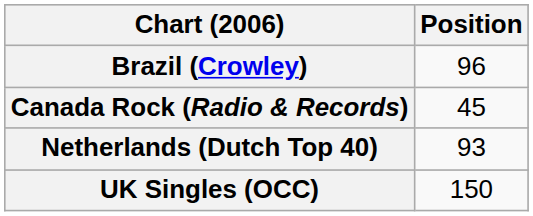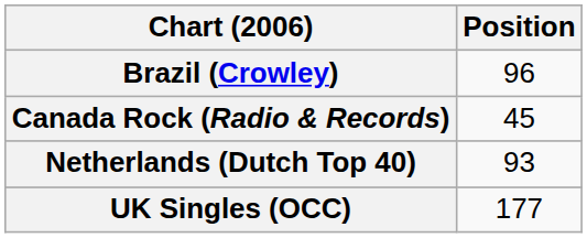UK Singles (OCC) | Position: 150 -> 177
